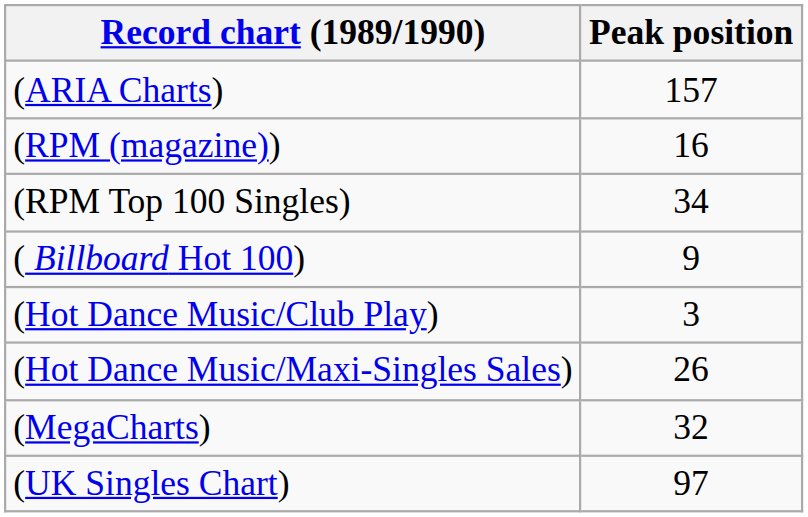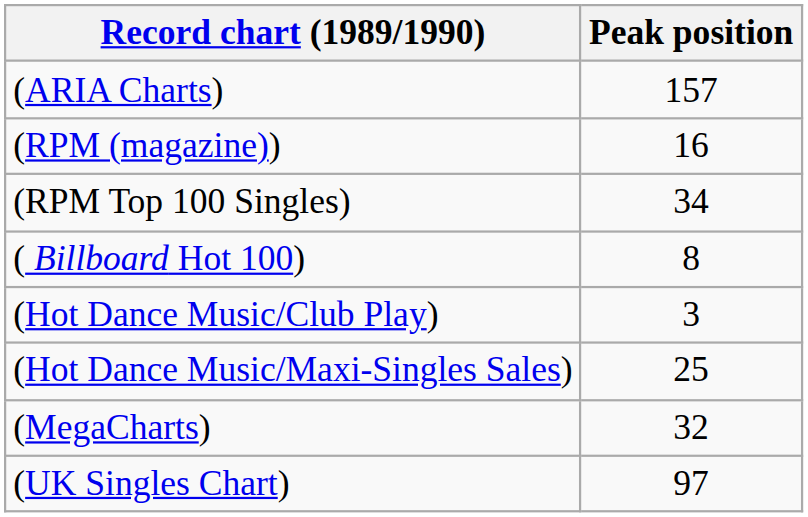( Billboard Hot 100) | Peak position: 9 -> 8
(Hot Dance Music/Maxi-Singles Sales) | Peak position: 26 -> 25
